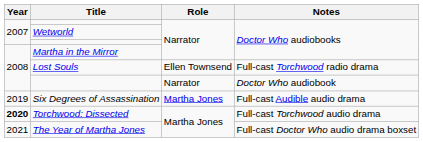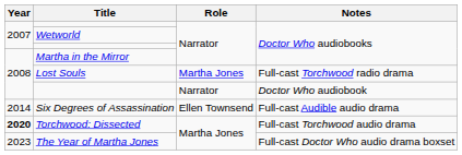Lost Souls | Role: Ellen Townsend -> Martha Jones
Six Degrees of Assassination | Year: 2019 -> 2014
Six Degrees of Assassination | Role: Martha Jones -> Ellen Townsend
The Year of Martha Jones | Year: 2021 -> 2023
